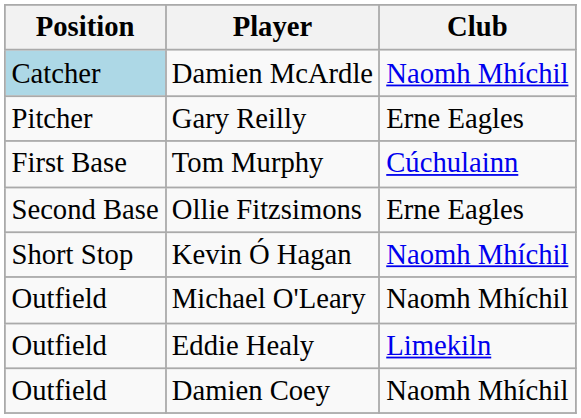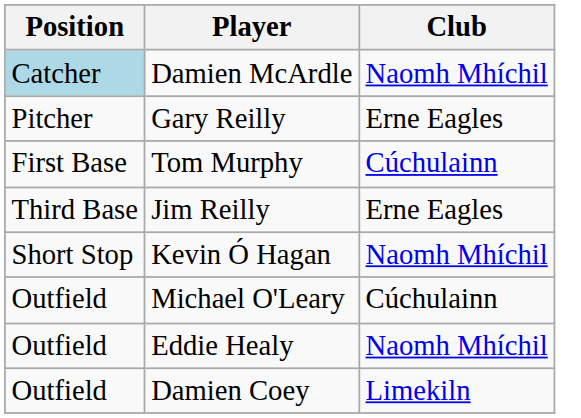- row: Second Base | Ollie Fitzsimons | Erne Eagles
+ row: Third Base | Jim Reilly | Erne Eagles
Michael O'Leary | Club: Naomh Mhíchil -> Cúchulainn
Eddie Healy | Club: Limekiln -> Naomh Mhíchil
Damien Coey | Club: Naomh Mhíchil -> Limekiln
